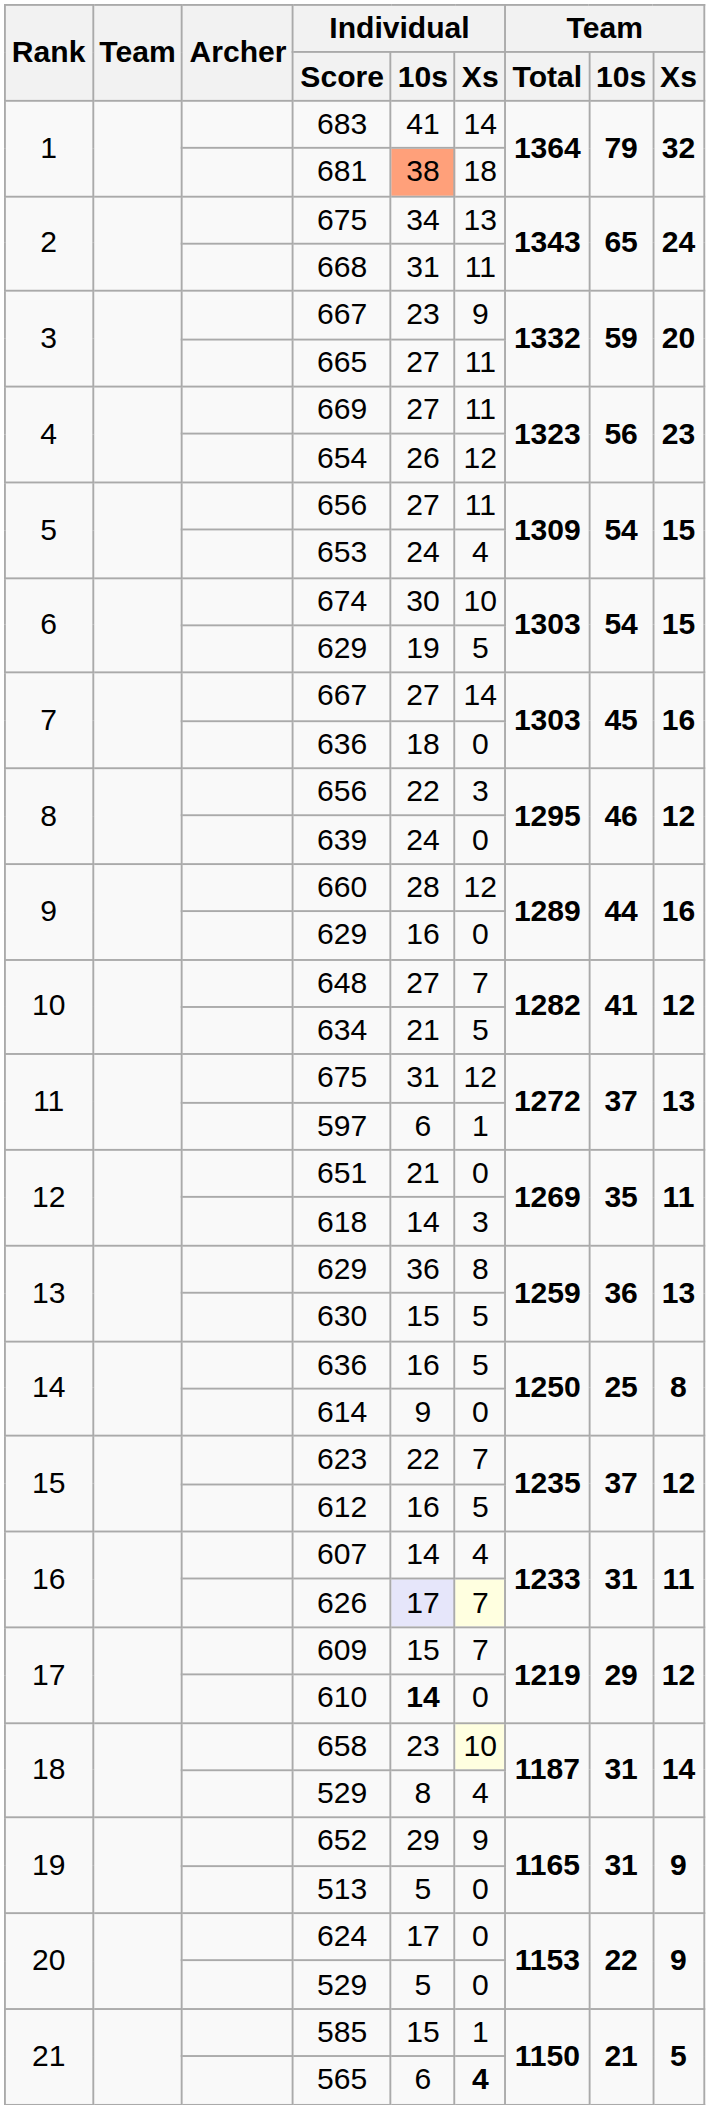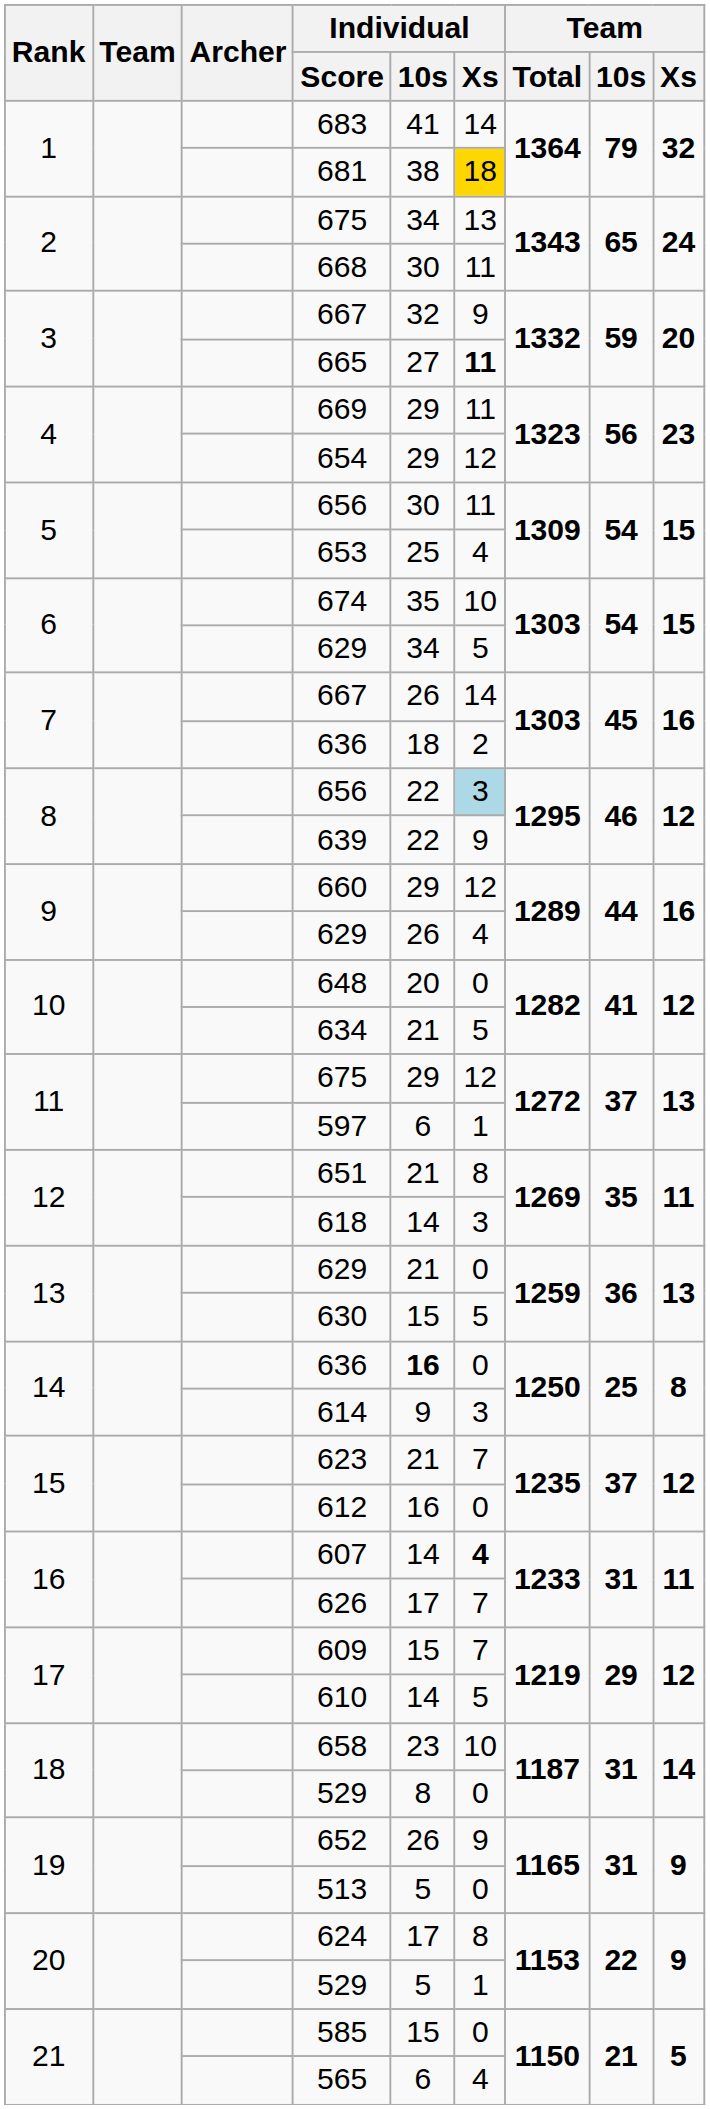681 | Individual / 10s: lightsalmon background -> no background
681 | Individual / Xs: no background -> gold background
668 | Individual / 10s: 31 -> 30
3 / 667 | Individual / 10s: 23 -> 32
665 | Individual / Xs: normal -> bold
669 | Individual / 10s: 27 -> 29
654 | Individual / 10s: 26 -> 29
5 / 656 | Individual / 10s: 27 -> 30
653 | Individual / 10s: 24 -> 25
674 | Individual / 10s: 30 -> 35
6 / 629 | Individual / 10s: 19 -> 34
7 / 667 | Individual / 10s: 27 -> 26
7 / 636 | Individual / Xs: 0 -> 2
8 / 656 | Individual / Xs: no background -> lightblue background
639 | Individual / 10s: 24 -> 22
639 | Individual / Xs: 0 -> 9
660 | Individual / 10s: 28 -> 29
9 / 629 | Individual / 10s: 16 -> 26
9 / 629 | Individual / Xs: 0 -> 4
648 | Individual / 10s: 27 -> 20
648 | Individual / Xs: 7 -> 0
11 / 675 | Individual / 10s: 31 -> 29
651 | Individual / Xs: 0 -> 8
13 / 629 | Individual / 10s: 36 -> 21
13 / 629 | Individual / Xs: 8 -> 0
14 / 636 | Individual / 10s: normal -> bold
14 / 636 | Individual / Xs: 5 -> 0
614 | Individual / Xs: 0 -> 3
623 | Individual / 10s: 22 -> 21
612 | Individual / Xs: 5 -> 0
607 | Individual / Xs: normal -> bold
626 | Individual / 10s: lavender background -> no background
626 | Individual / Xs: lightyellow background -> no background
610 | Individual / 10s: bold -> normal
610 | Individual / Xs: 0 -> 5
658 | Individual / Xs: lightyellow background -> no background
18 / 529 | Individual / Xs: 4 -> 0
652 | Individual / 10s: 29 -> 26
624 | Individual / Xs: 0 -> 8
20 / 529 | Individual / Xs: 0 -> 1
585 | Individual / Xs: 1 -> 0
565 | Individual / Xs: bold -> normal
